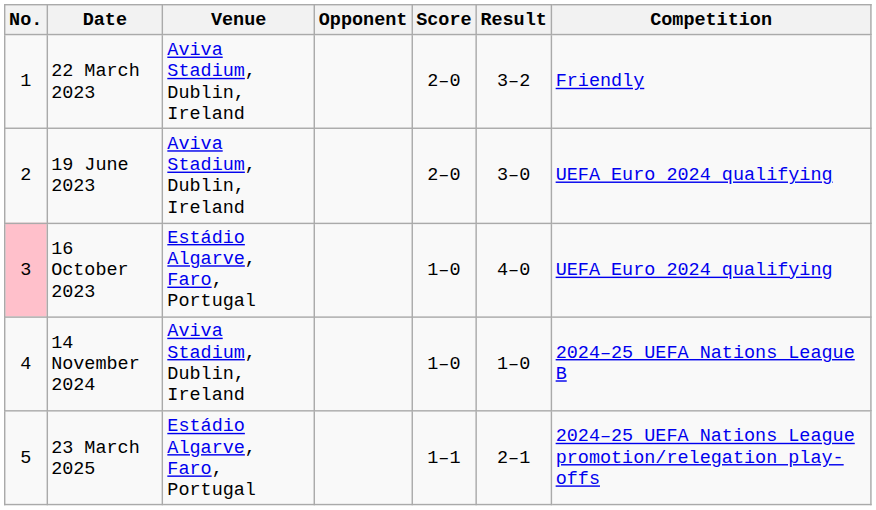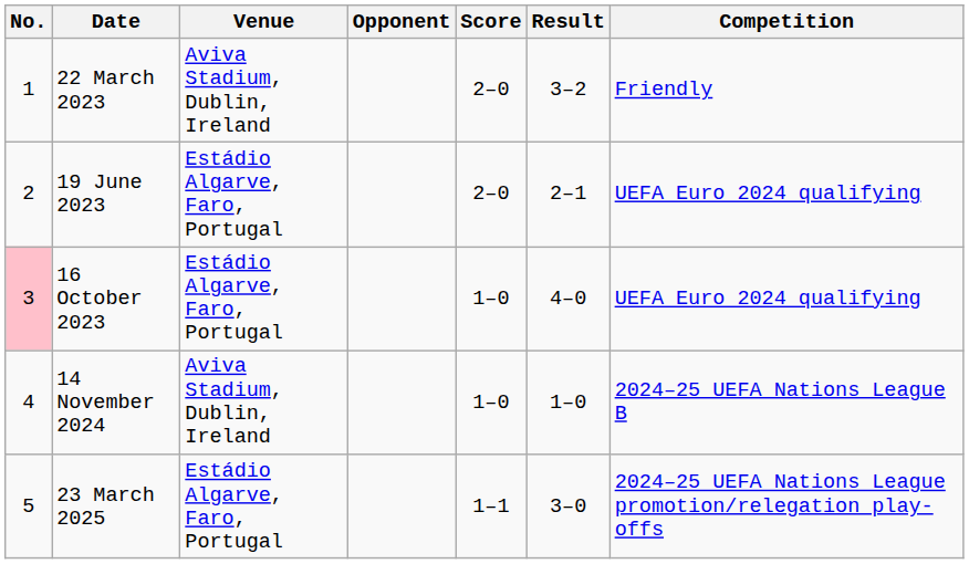19 June 2023 | Venue: Aviva Stadium, Dublin, Ireland -> Estádio Algarve, Faro, Portugal
19 June 2023 | Result: 3–0 -> 2–1
23 March 2025 | Result: 2–1 -> 3–0
